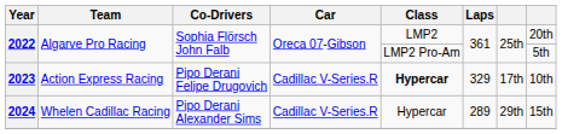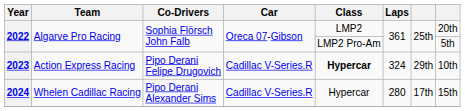2023 | Laps: 329 -> 324
2023 | column 7: 17th -> 29th
2024 | Laps: 289 -> 280
2024 | column 7: 29th -> 17th
